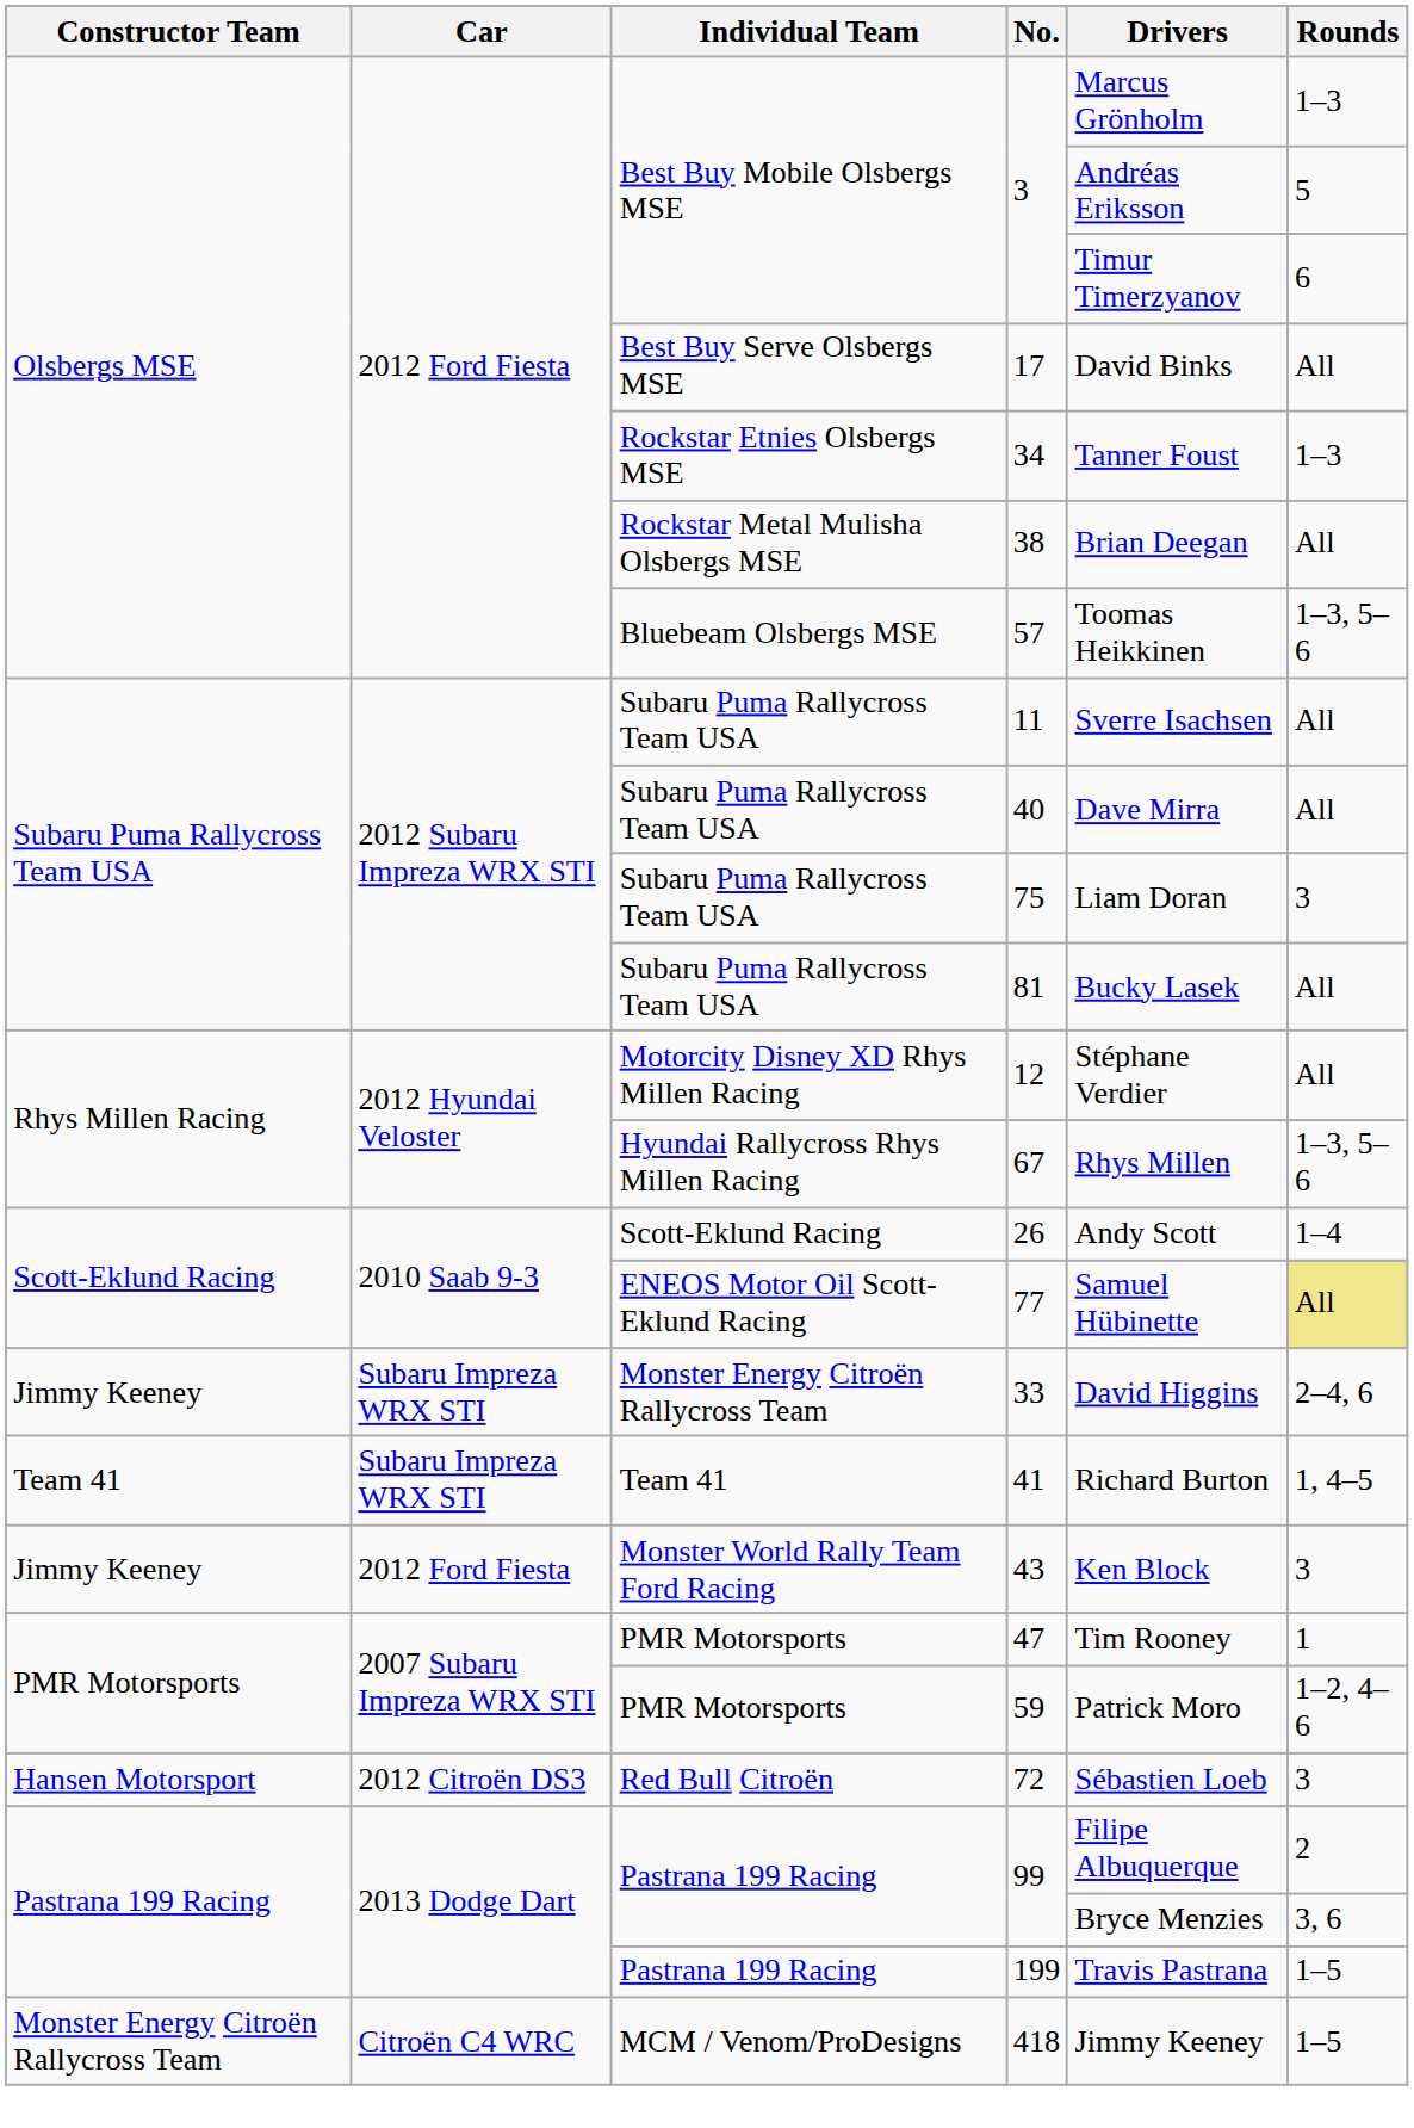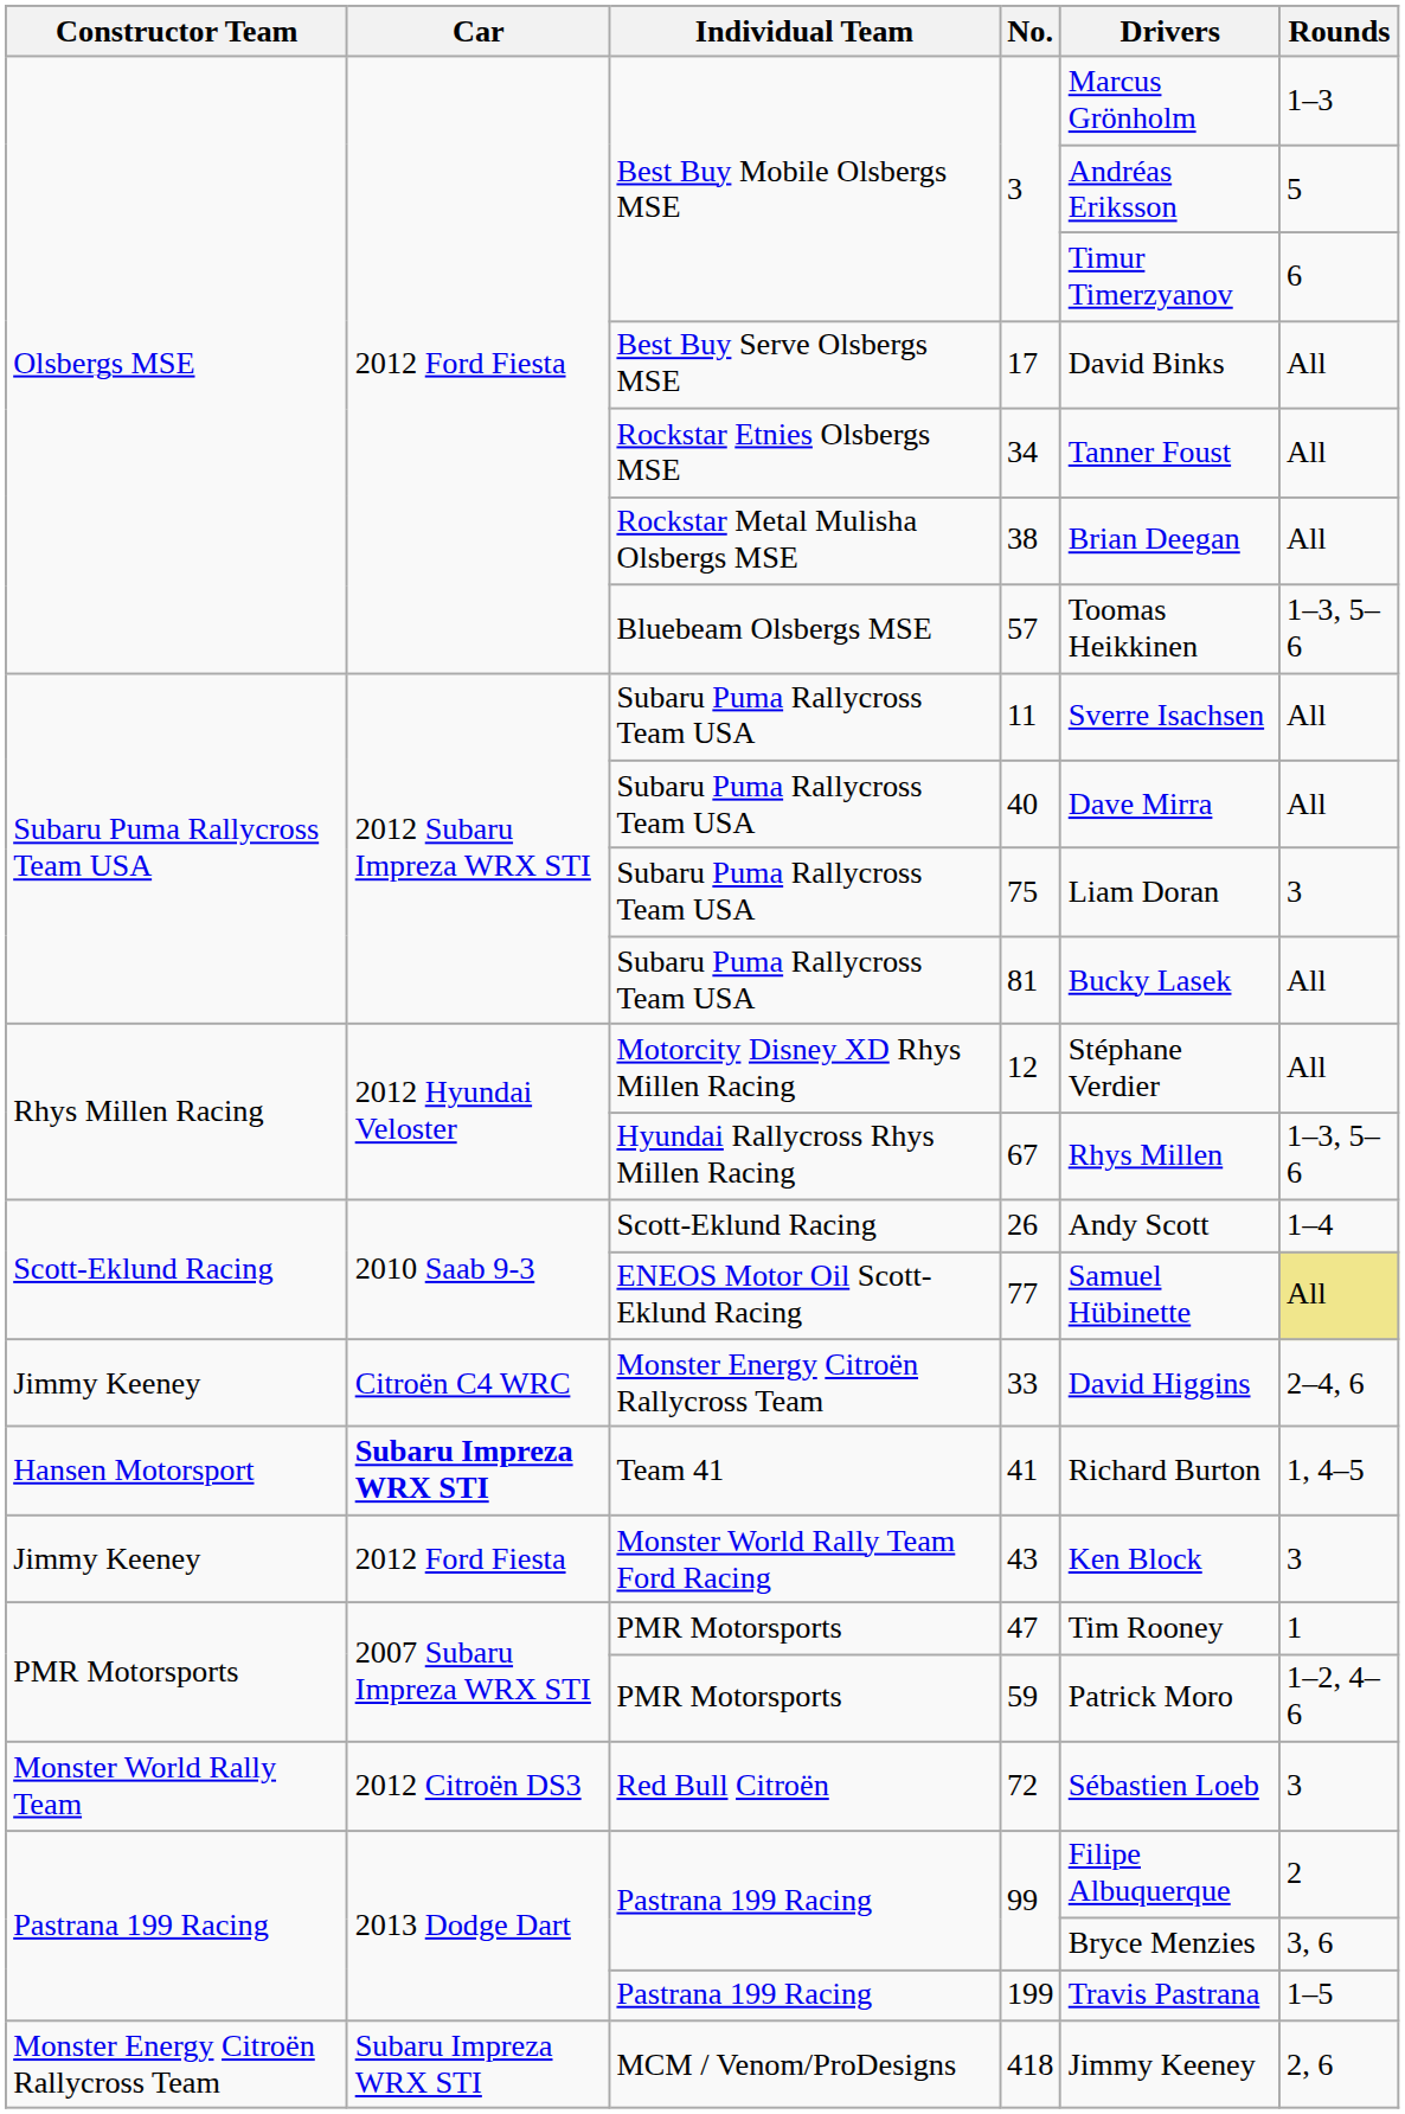34 | Rounds: 1–3 -> All
33 | Car: Subaru Impreza WRX STI -> Citroën C4 WRC
41 | Constructor Team: Team 41 -> Hansen Motorsport
41 | Car: normal -> bold
72 | Constructor Team: Hansen Motorsport -> Monster World Rally Team
418 | Car: Citroën C4 WRC -> Subaru Impreza WRX STI
418 | Rounds: 1–5 -> 2, 6
